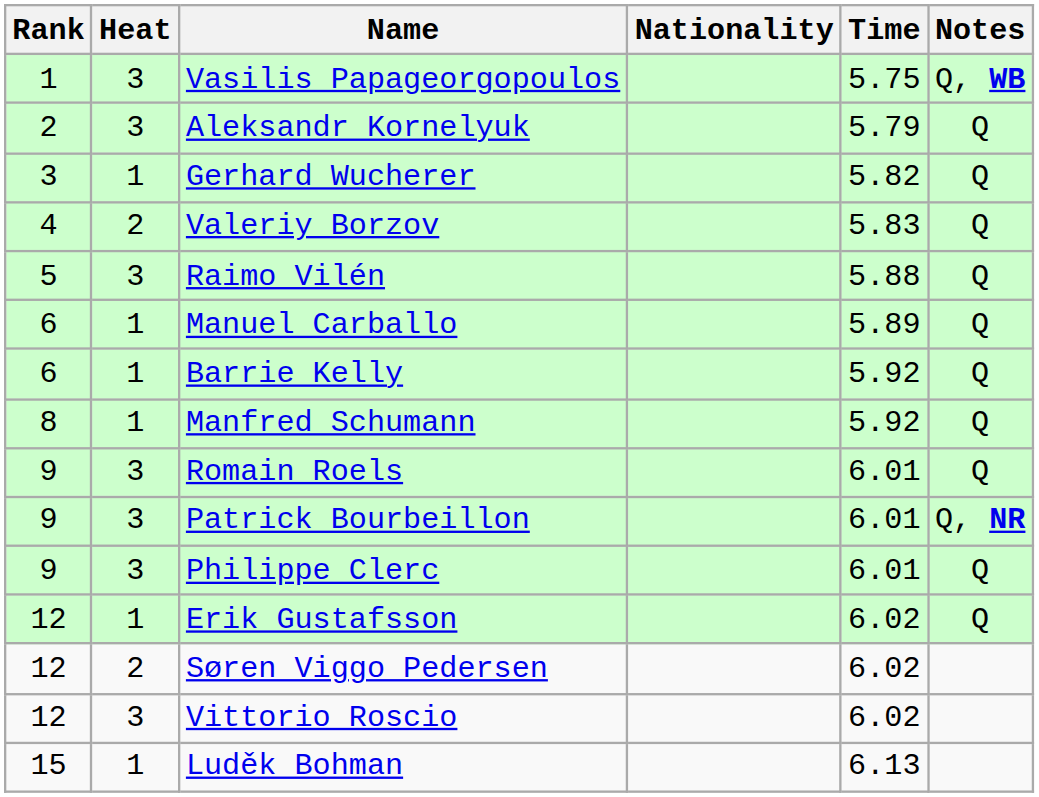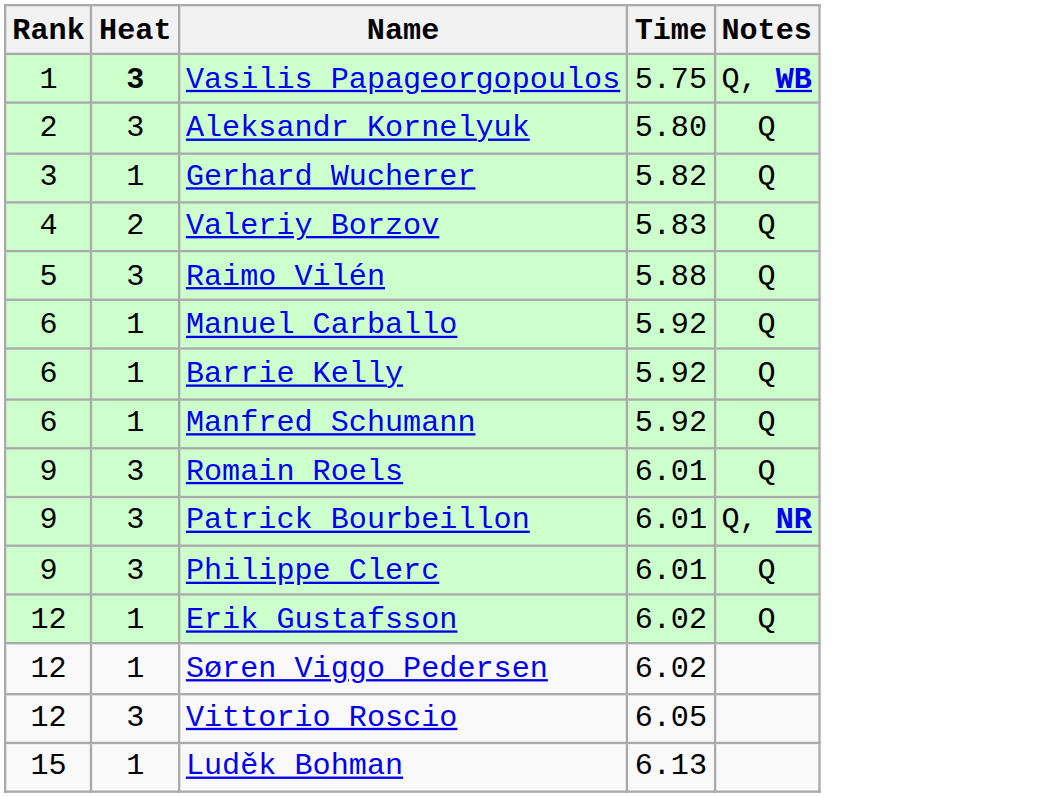- column: Nationality
Vasilis Papageorgopoulos | Heat: normal -> bold
Aleksandr Kornelyuk | Time: 5.79 -> 5.80
Manuel Carballo | Time: 5.89 -> 5.92
Manfred Schumann | Rank: 8 -> 6
Søren Viggo Pedersen | Heat: 2 -> 1
Vittorio Roscio | Time: 6.02 -> 6.05
